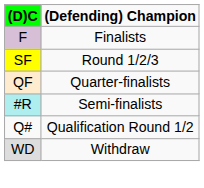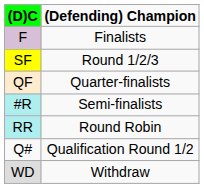+ row: RR | Round Robin
